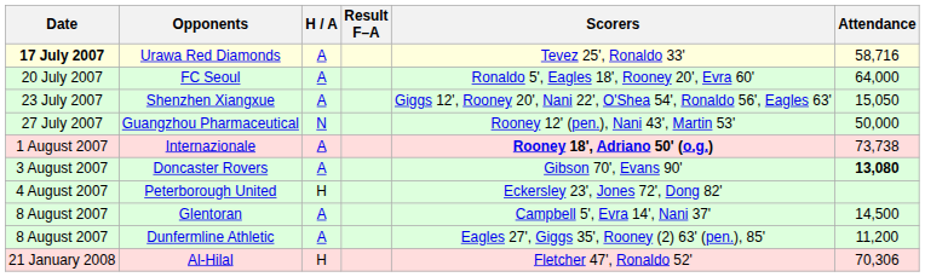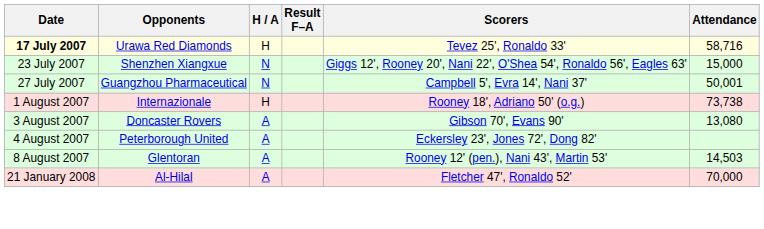Urawa Red Diamonds | H / A: A -> H
- row: 20 July 2007 | FC Seoul | A | Ronaldo 5', Eagles 18', Rooney 20', Evra 60' | 64,000
Shenzhen Xiangxue | H / A: A -> N
Shenzhen Xiangxue | Attendance: 15,050 -> 15,000
Guangzhou Pharmaceutical | Scorers: Rooney 12' (pen.), Nani 43', Martin 53' -> Campbell 5', Evra 14', Nani 37'
Guangzhou Pharmaceutical | Attendance: 50,000 -> 50,001
Internazionale | H / A: A -> H
Internazionale | Scorers: bold -> normal
Doncaster Rovers | Attendance: bold -> normal
Peterborough United | H / A: H -> A
Glentoran | Scorers: Campbell 5', Evra 14', Nani 37' -> Rooney 12' (pen.), Nani 43', Martin 53'
Glentoran | Attendance: 14,500 -> 14,503
- row: 8 August 2007 | Dunfermline Athletic | A | Eagles 27', Giggs 35', Rooney (2) 63' (pen.), 85' | 11,200
Al-Hilal | H / A: H -> A
Al-Hilal | Attendance: 70,306 -> 70,000
